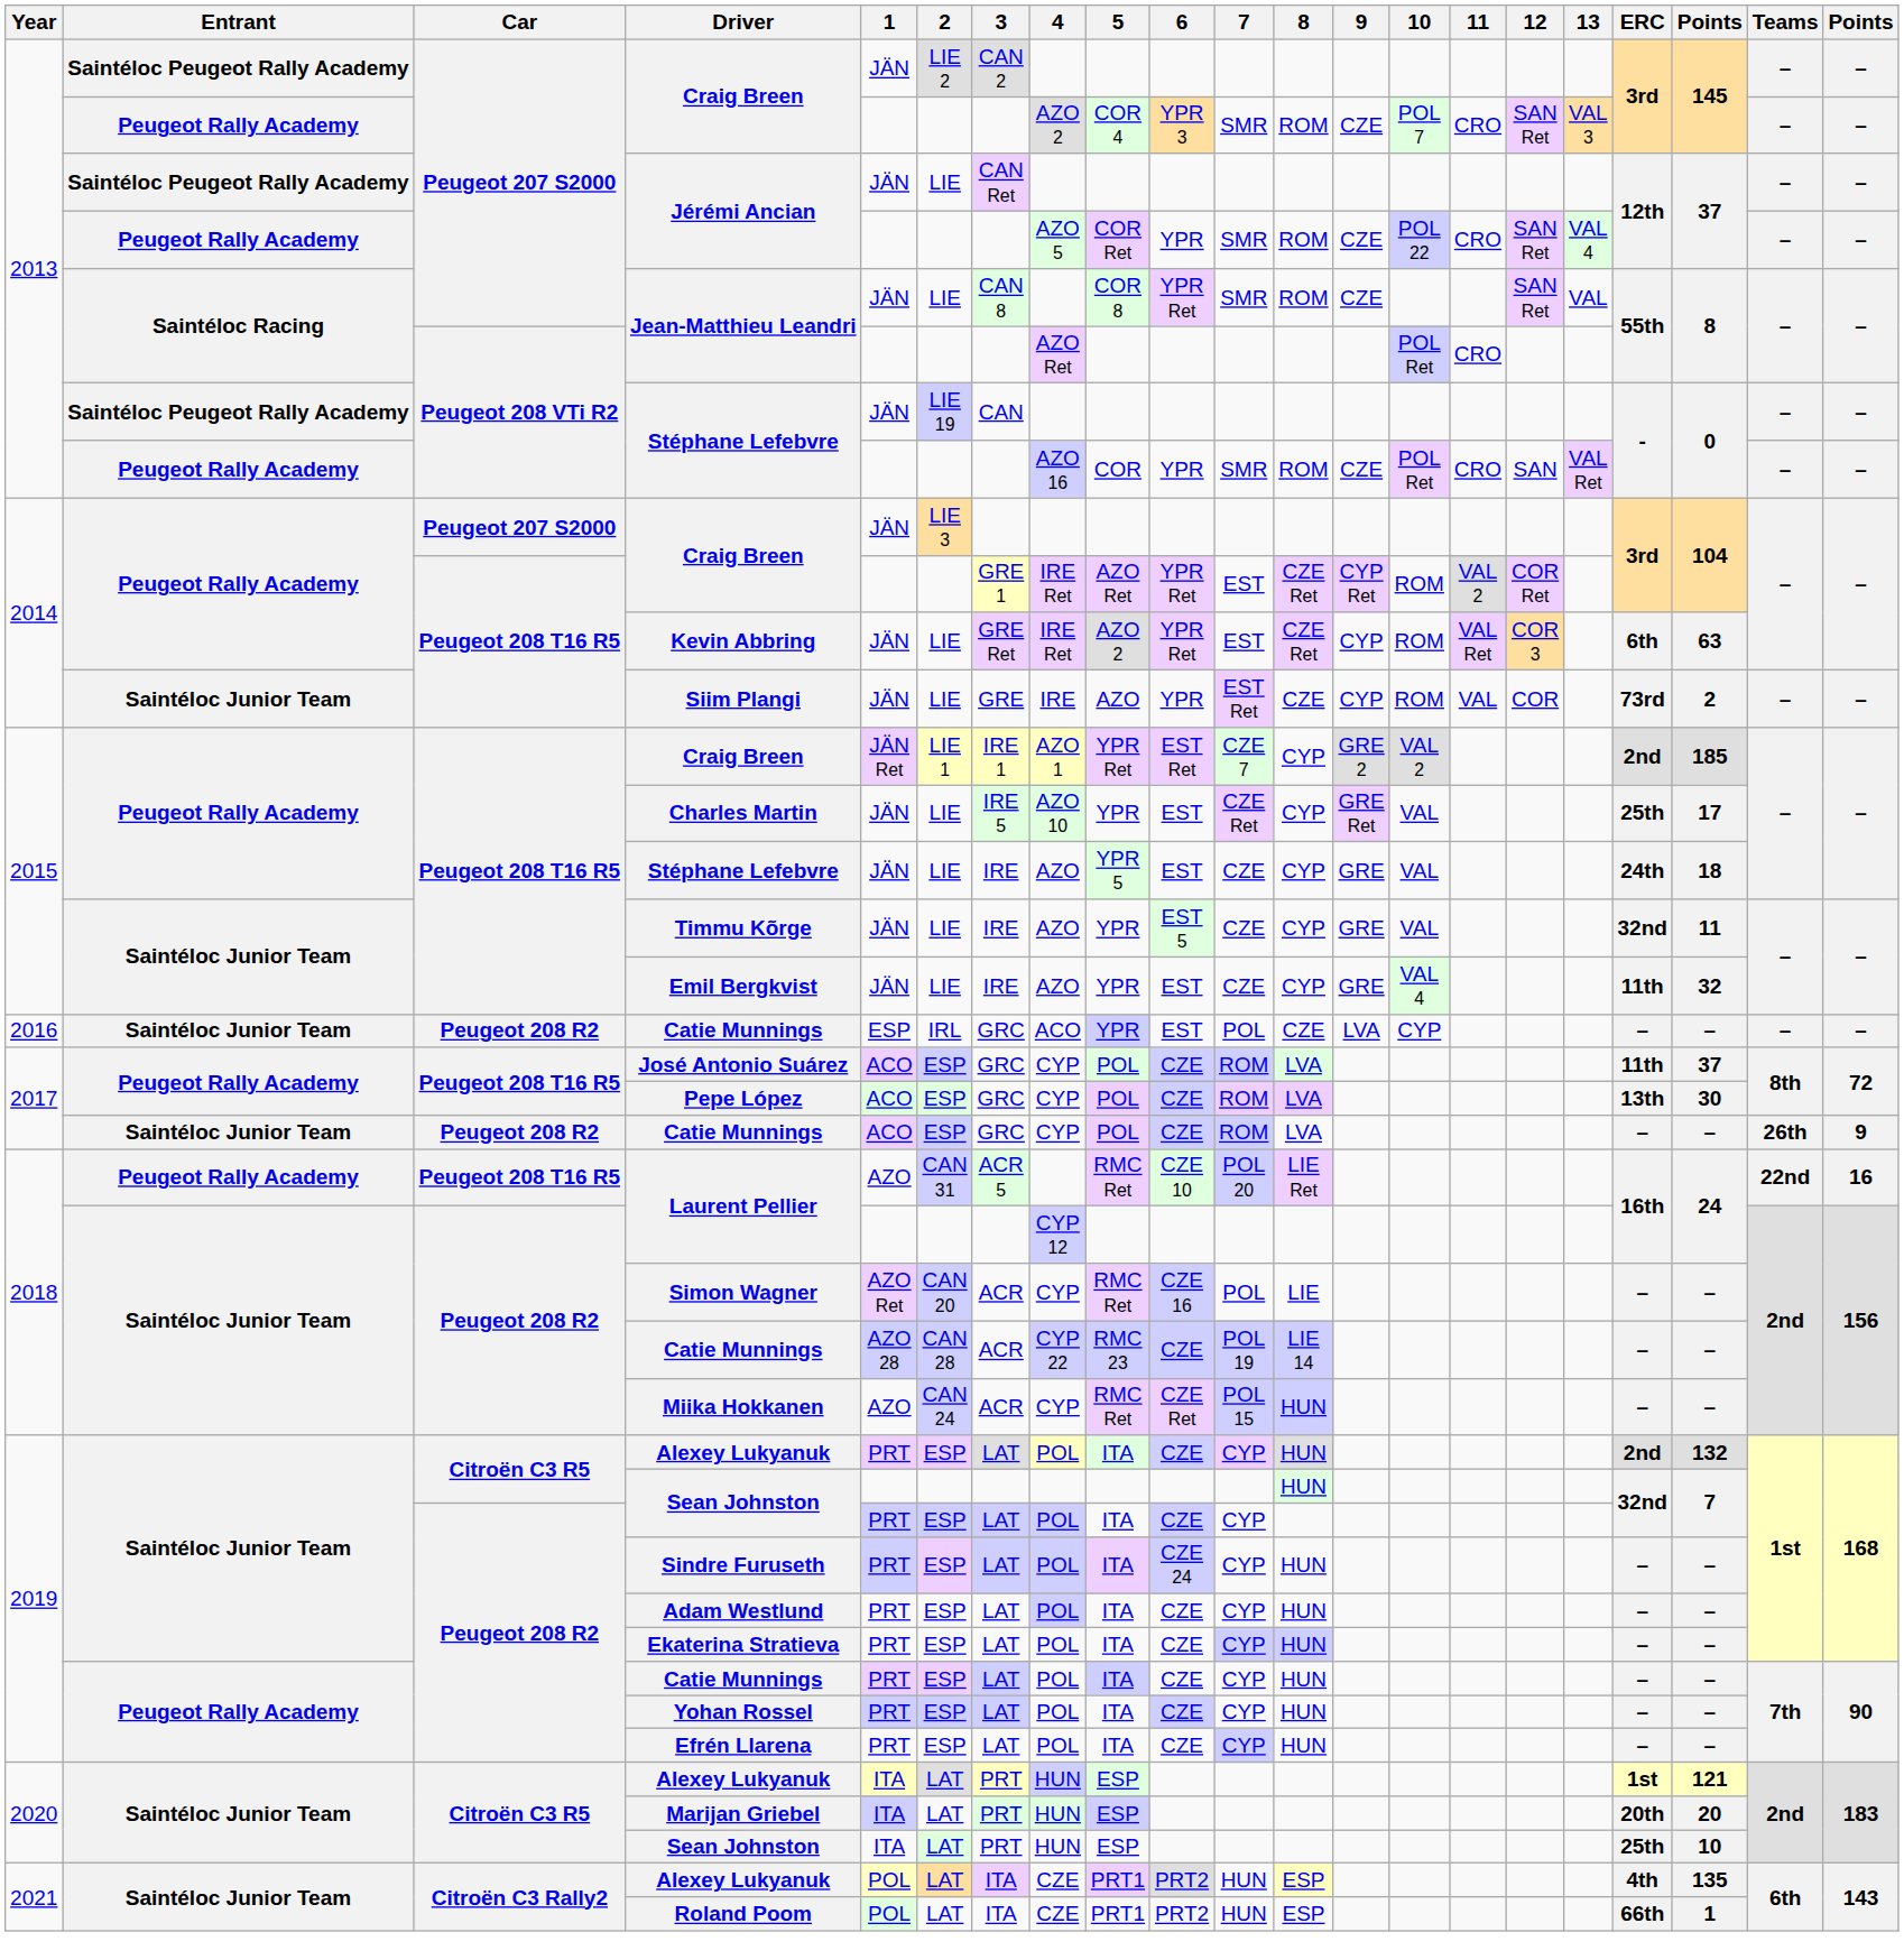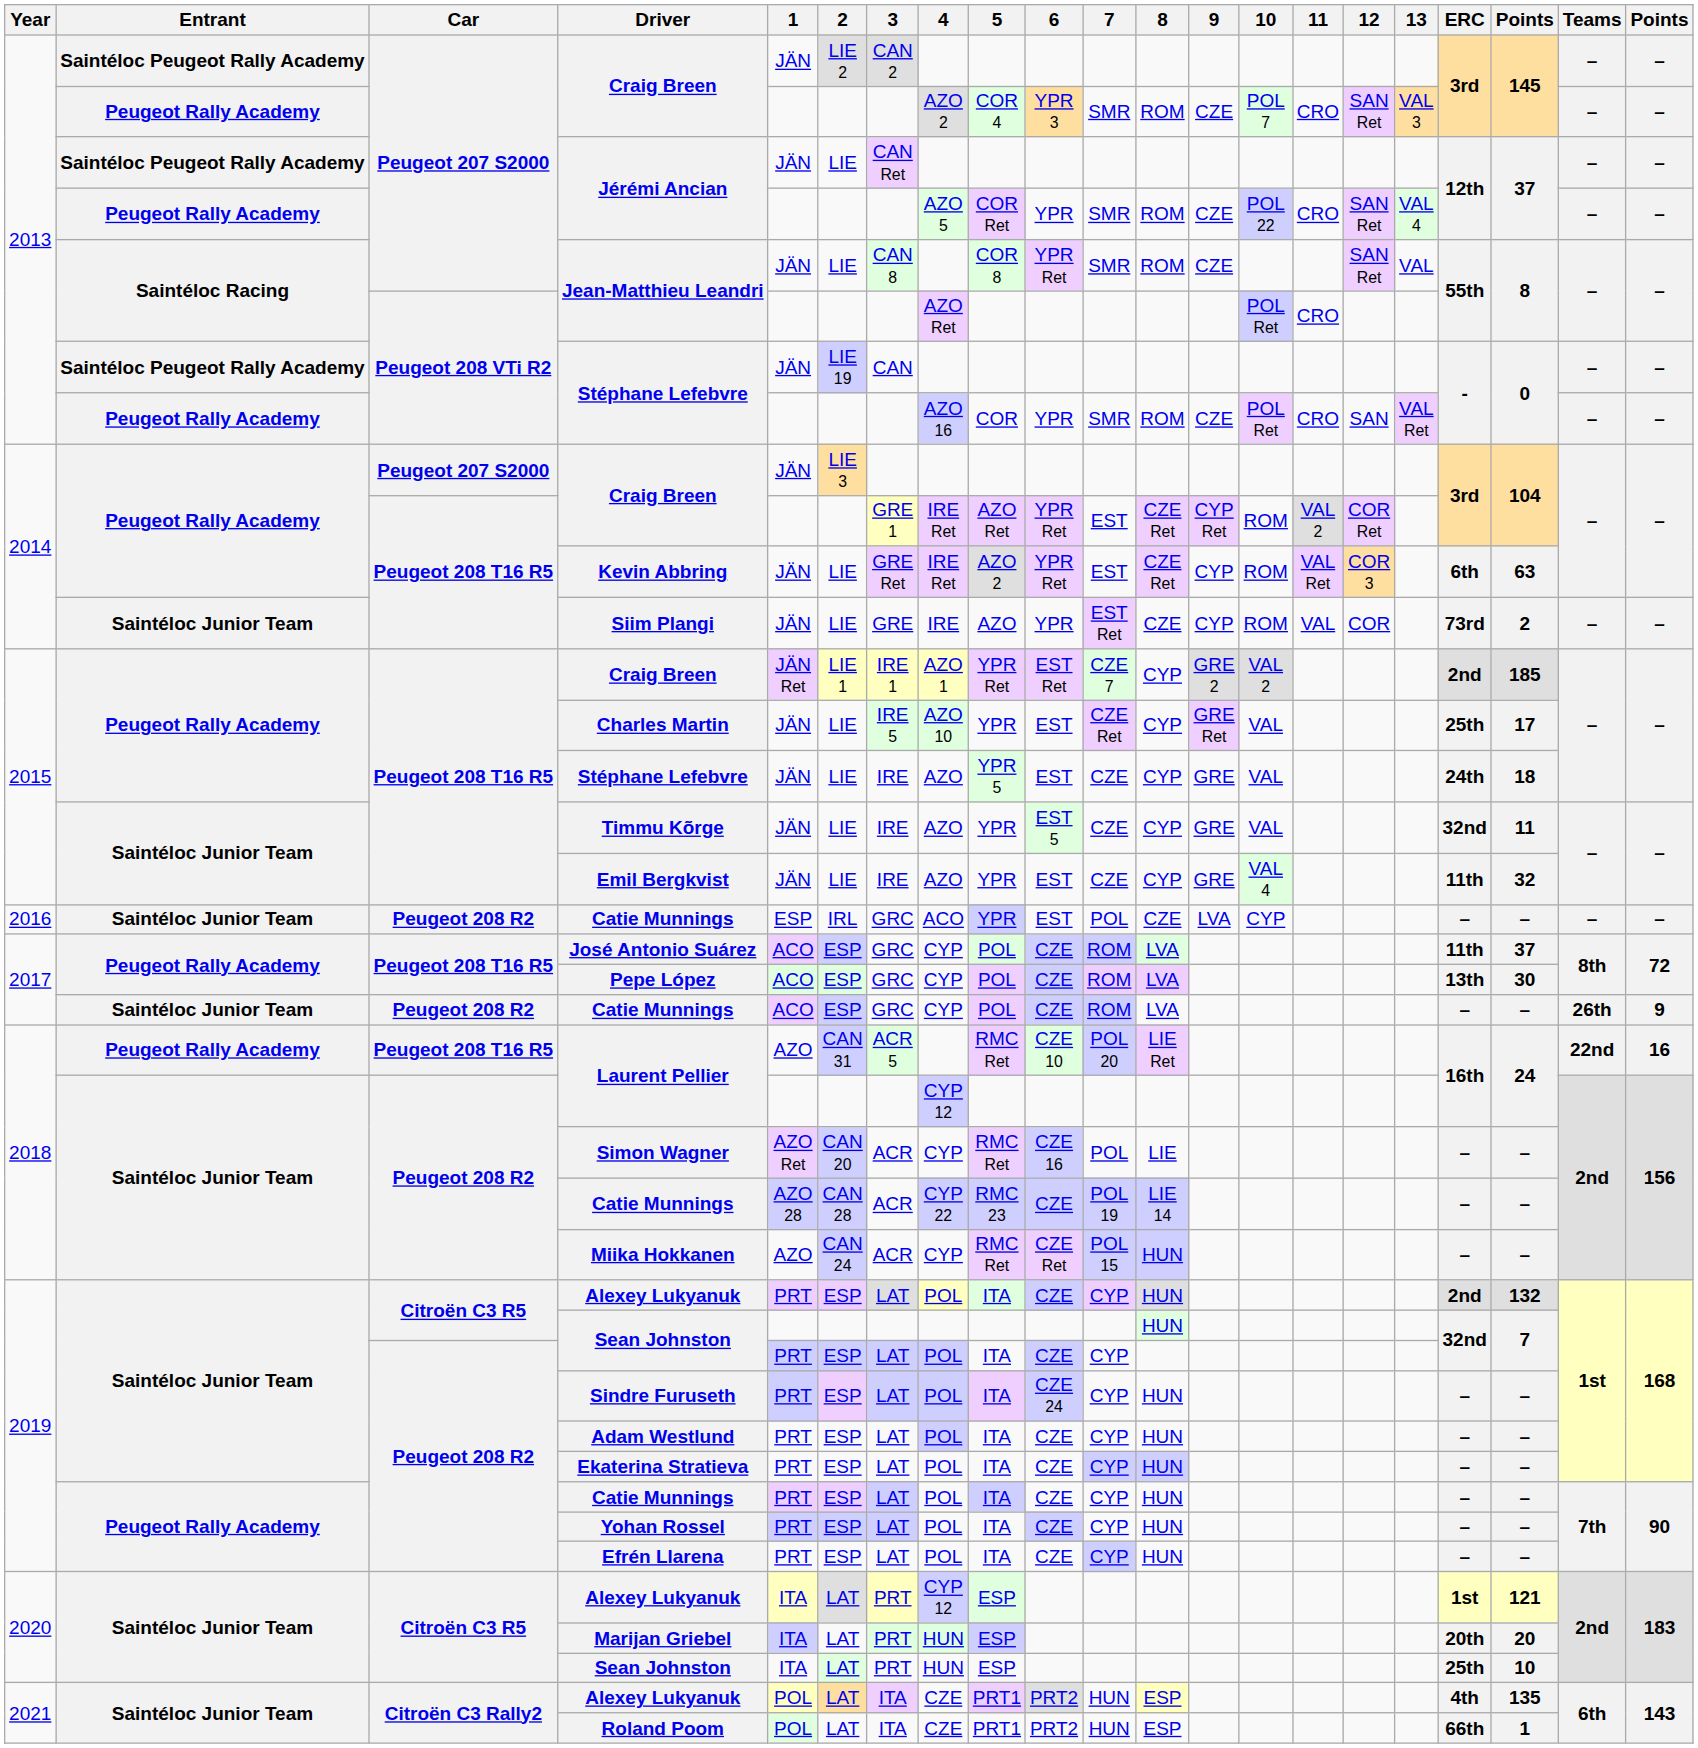2020 / Alexey Lukyanuk | 4: HUN -> CYP 12
